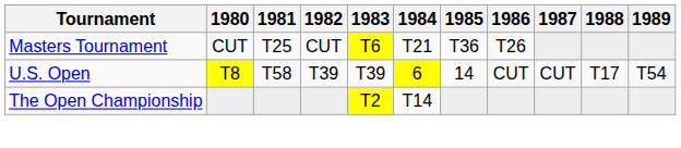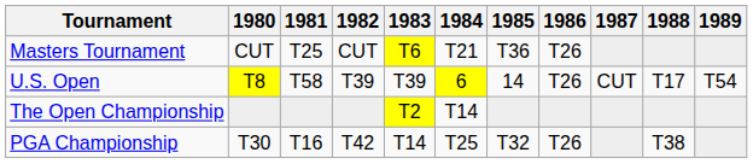U.S. Open | 1986: CUT -> T26
+ row: PGA Championship | T30 | T16 | T42 | T14 | T25 | T32 | T26 | T38
